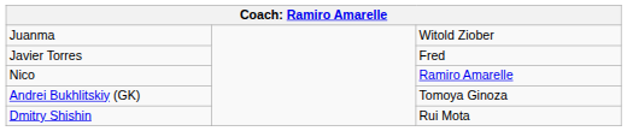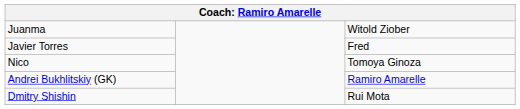Nico | column 3: Ramiro Amarelle -> Tomoya Ginoza
Andrei Bukhlitskiy (GK) | column 3: Tomoya Ginoza -> Ramiro Amarelle
